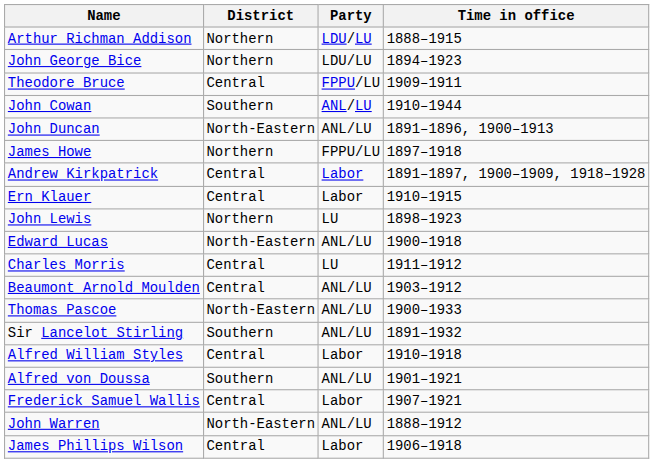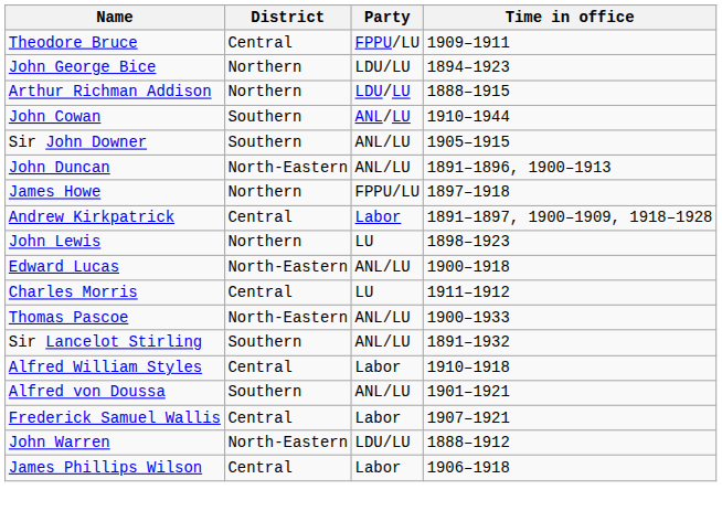rows swapped: Arthur Richman Addison <-> Theodore Bruce
+ row: Sir John Downer | Southern | ANL/LU | 1905–1915
- row: Ern Klauer | Central | Labor | 1910–1915
- row: Beaumont Arnold Moulden | Central | ANL/LU | 1903–1912
John Warren | Party: ANL/LU -> LDU/LU
